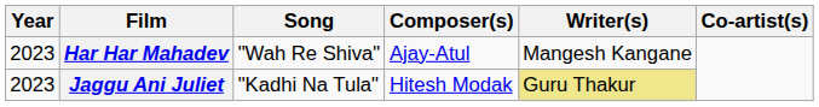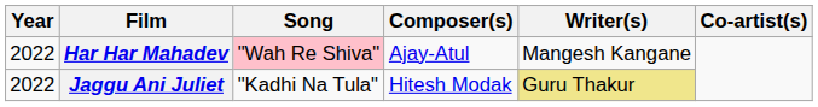Har Har Mahadev | Year: 2023 -> 2022
Har Har Mahadev | Song: no background -> pink background
Jaggu Ani Juliet | Year: 2023 -> 2022
